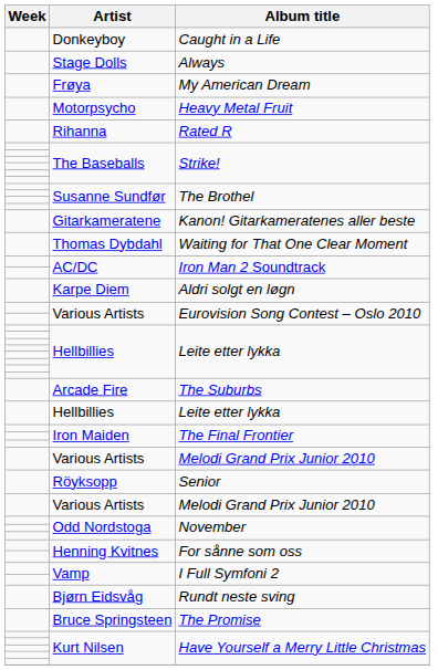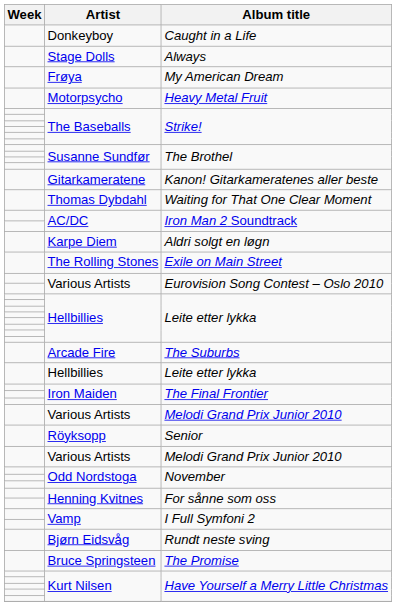- row: Rihanna | Rated R
+ row: The Rolling Stones | Exile on Main Street
